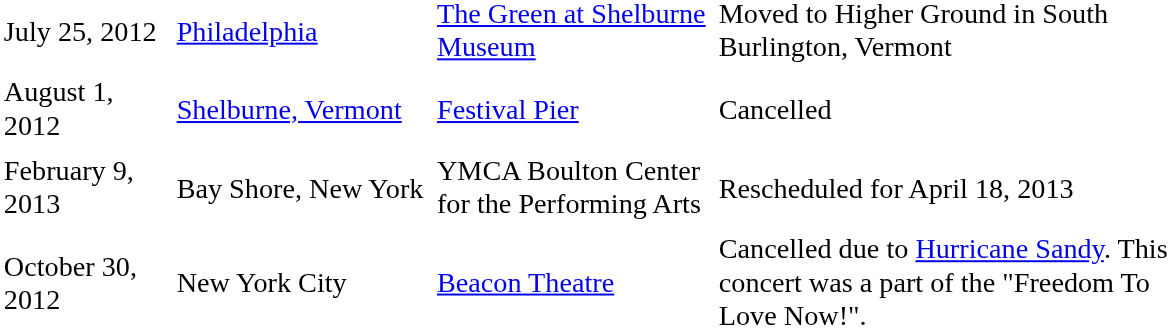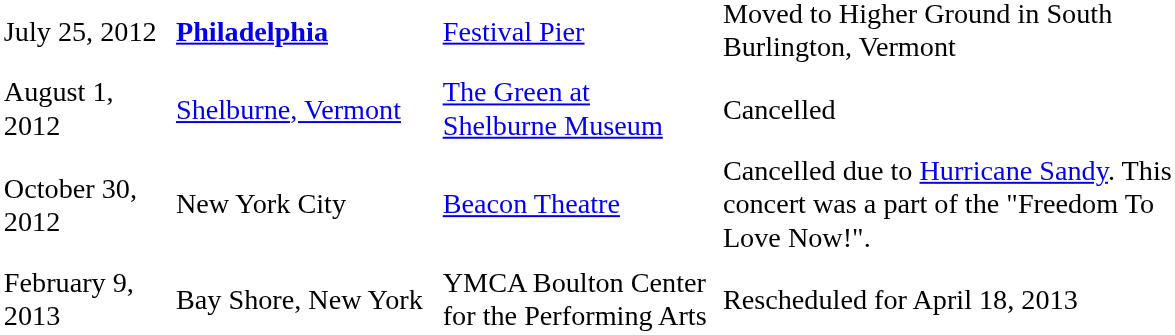July 25, 2012 | column 2: normal -> bold
July 25, 2012 | column 3: The Green at Shelburne Museum -> Festival Pier
August 1, 2012 | column 3: Festival Pier -> The Green at Shelburne Museum
rows swapped: October 30, 2012 <-> February 9, 2013
